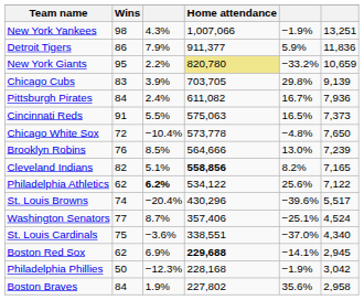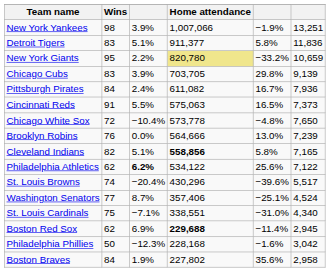New York Yankees | column 3: 4.3% -> 3.9%
Detroit Tigers | Wins: 86 -> 83
Detroit Tigers | column 3: 7.9% -> 5.1%
Detroit Tigers | column 5: 5.9% -> 5.8%
Brooklyn Robins | column 3: 8.5% -> 0.0%
Cleveland Indians | column 5: 8.2% -> 5.8%
St. Louis Cardinals | column 3: −3.6% -> −7.1%
St. Louis Cardinals | column 5: −37.0% -> −31.0%
Boston Red Sox | column 5: −14.1% -> −11.4%
Philadelphia Phillies | column 5: −1.9% -> −1.6%
